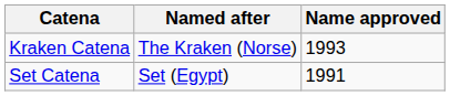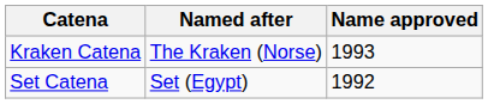Set Catena | Name approved: 1991 -> 1992
